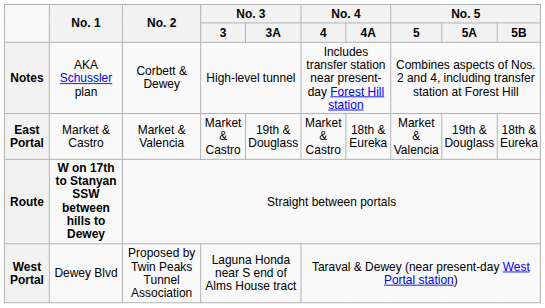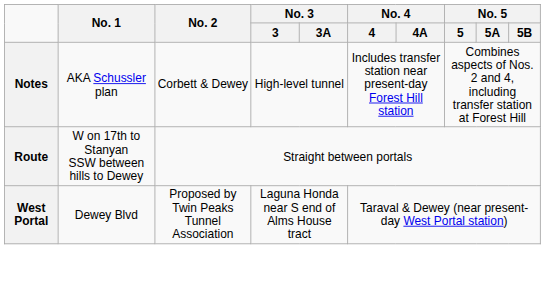- row: East Portal | Market & Castro | Market & Valencia | Market & Castro | 19th & Douglass | Market & Castro | 18th & Eureka | Market & Valencia | 19th & Douglass | 18th & Eureka
Route | No. 1: bold -> normal
